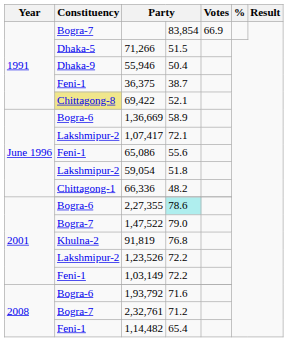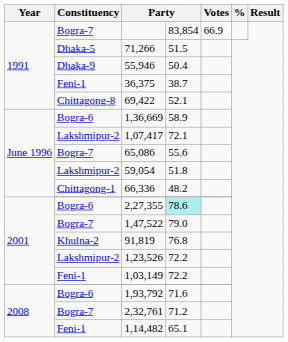69,422 | Constituency: khaki background -> no background
65,086 | Constituency: Feni-1 -> Bogra-7
1,14,482 | column 4: 65.4 -> 65.1
